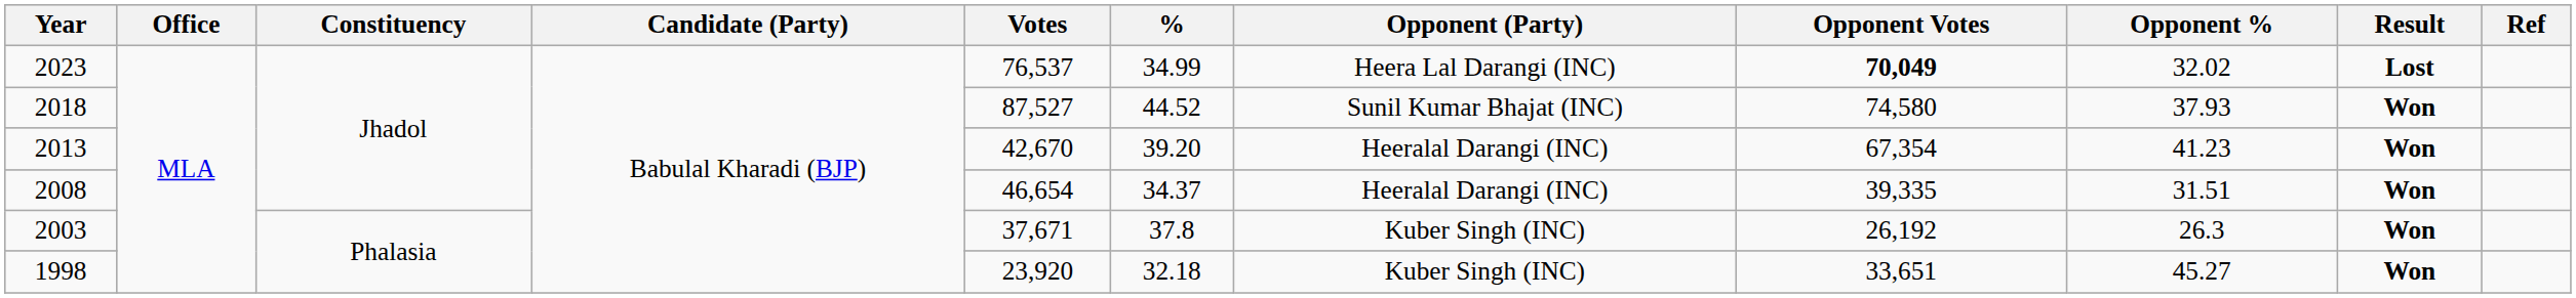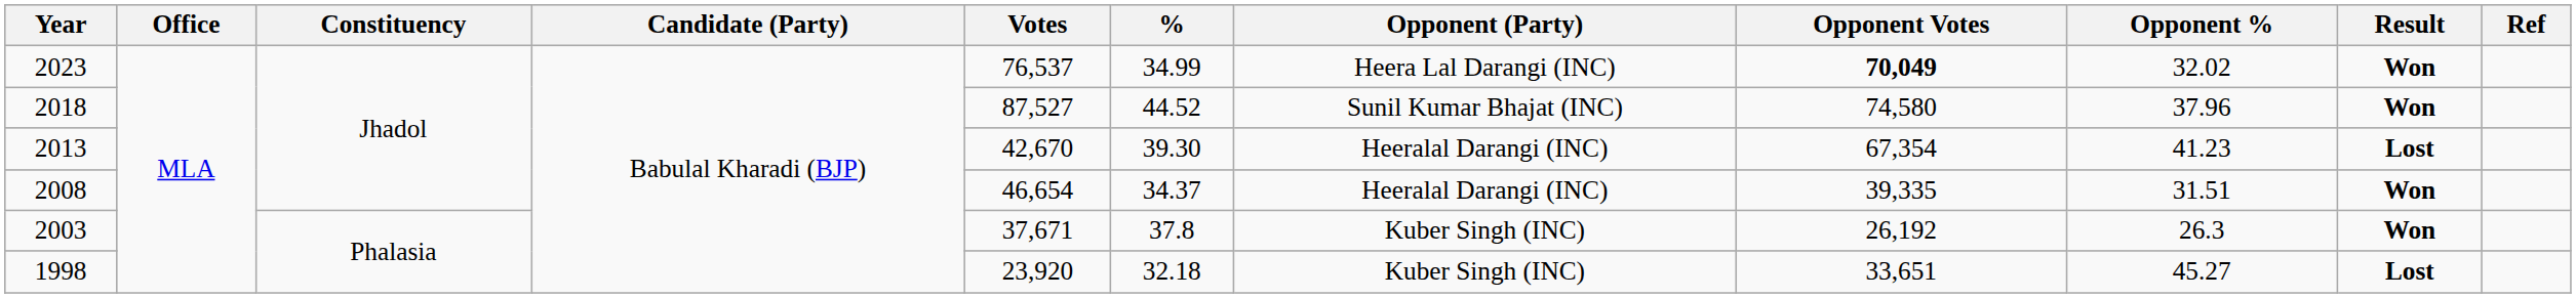2023 | Result: Lost -> Won
2018 | Opponent %: 37.93 -> 37.96
2013 | %: 39.20 -> 39.30
2013 | Result: Won -> Lost
1998 | Result: Won -> Lost
